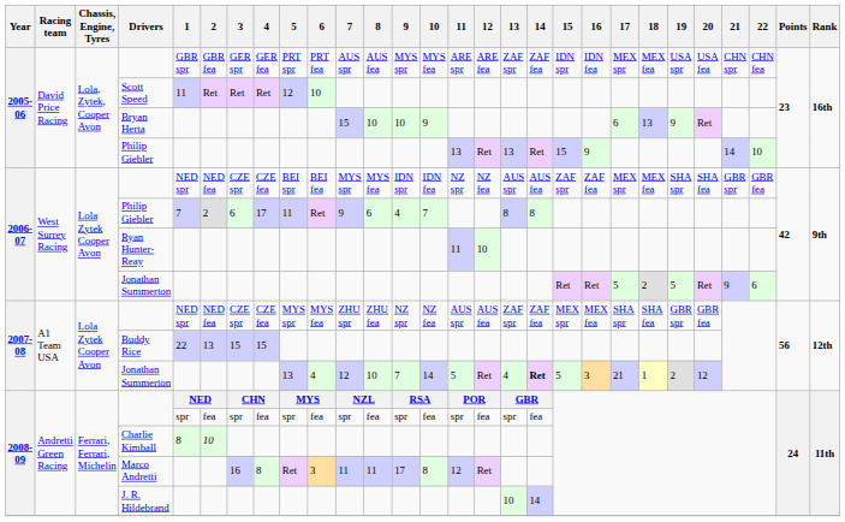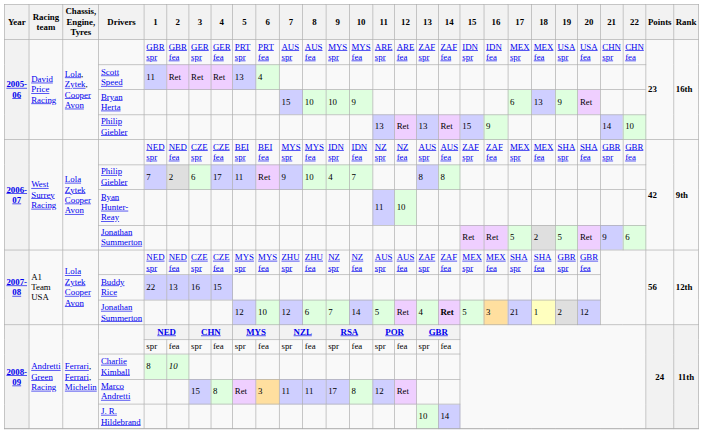Scott Speed | 5: 12 -> 13
Scott Speed | 6: 10 -> 4
2006-07 / Philip Giebler | 8: 6 -> 10
Buddy Rice | 3: 15 -> 16
2007-08 / Jonathan Summerton | 5: 13 -> 12
2007-08 / Jonathan Summerton | 6: 4 -> 10
2007-08 / Jonathan Summerton | 8: 10 -> 6
Marco Andretti | 3: 16 -> 15
